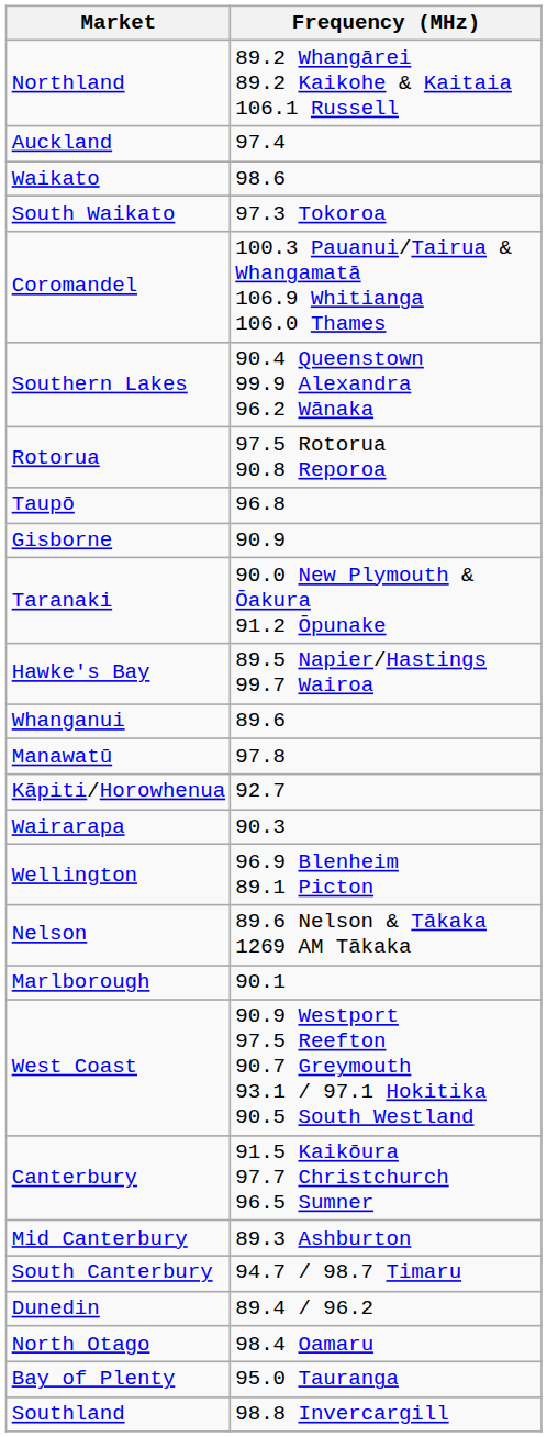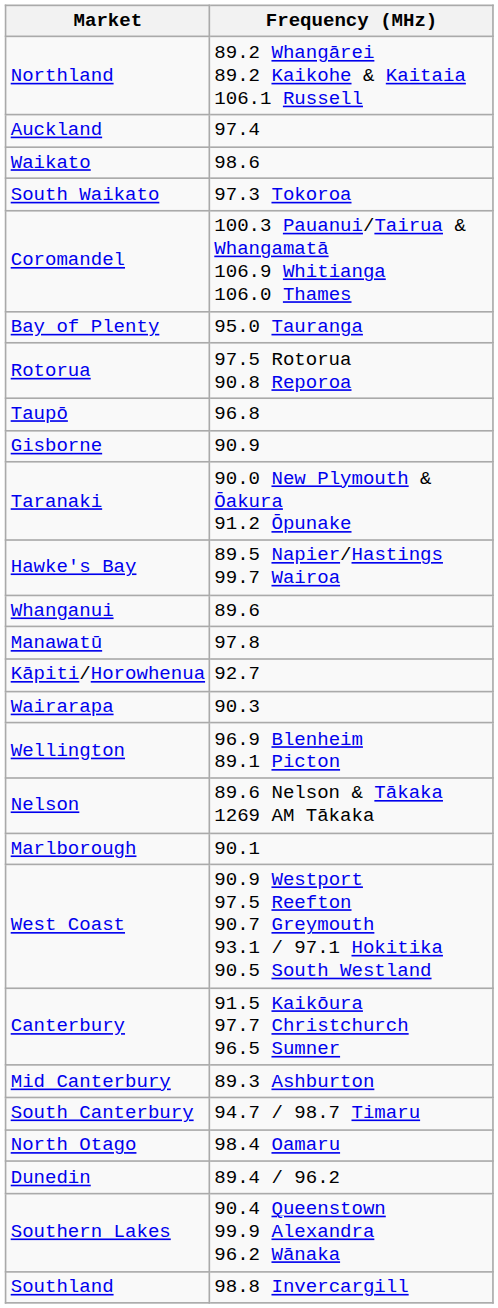rows swapped: Bay of Plenty <-> Southern Lakes
rows swapped: North Otago <-> Dunedin
